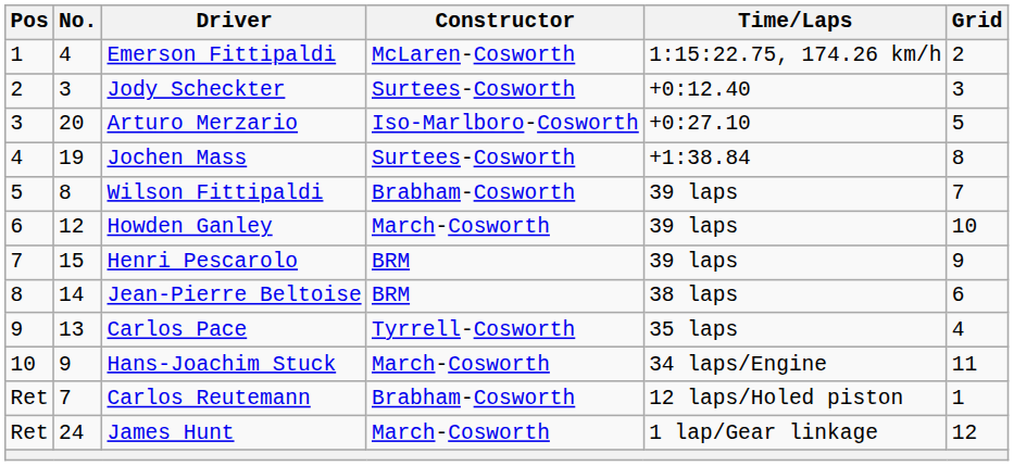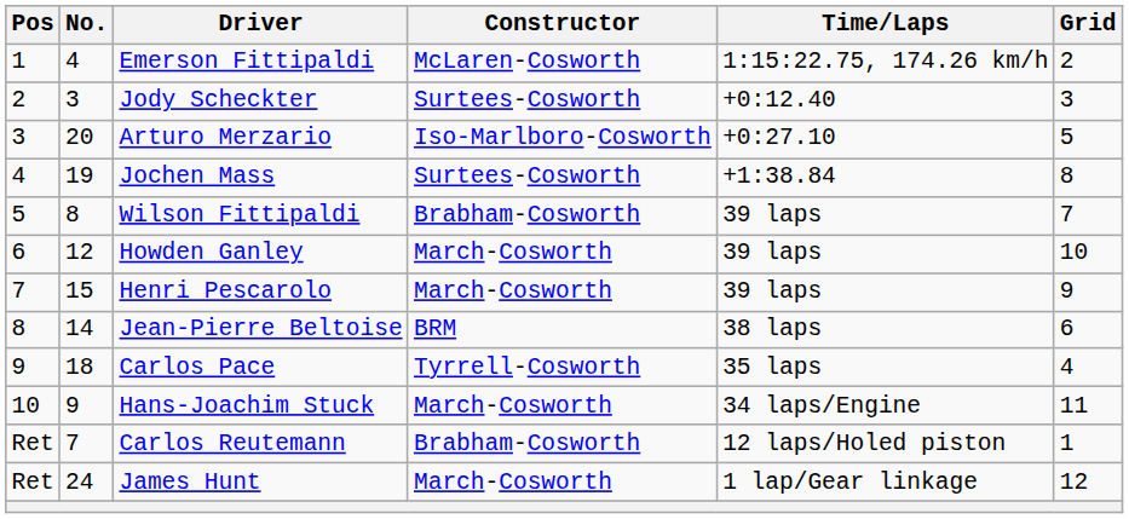Henri Pescarolo | Constructor: BRM -> March-Cosworth
Carlos Pace | No.: 13 -> 18
